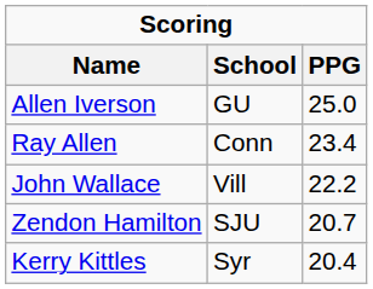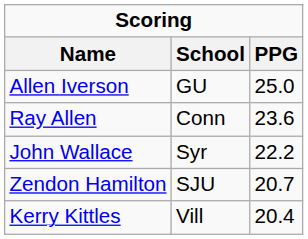Ray Allen | PPG: 23.4 -> 23.6
John Wallace | School: Vill -> Syr
Kerry Kittles | School: Syr -> Vill
